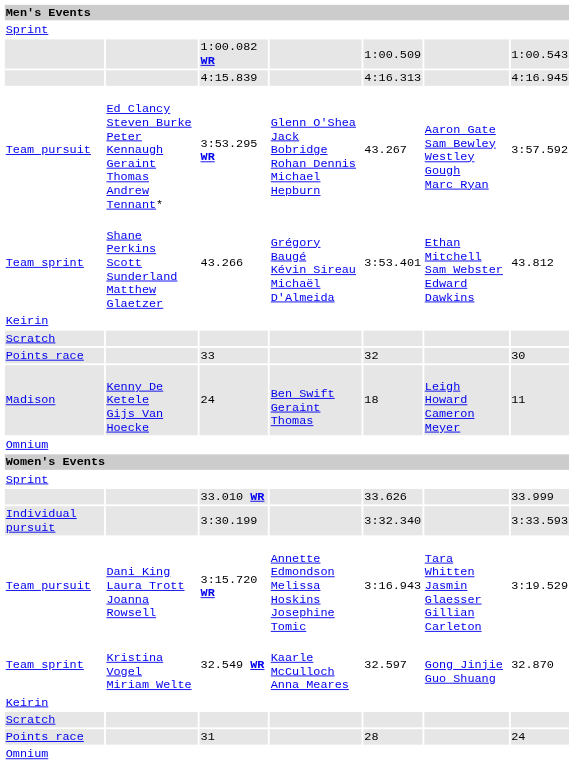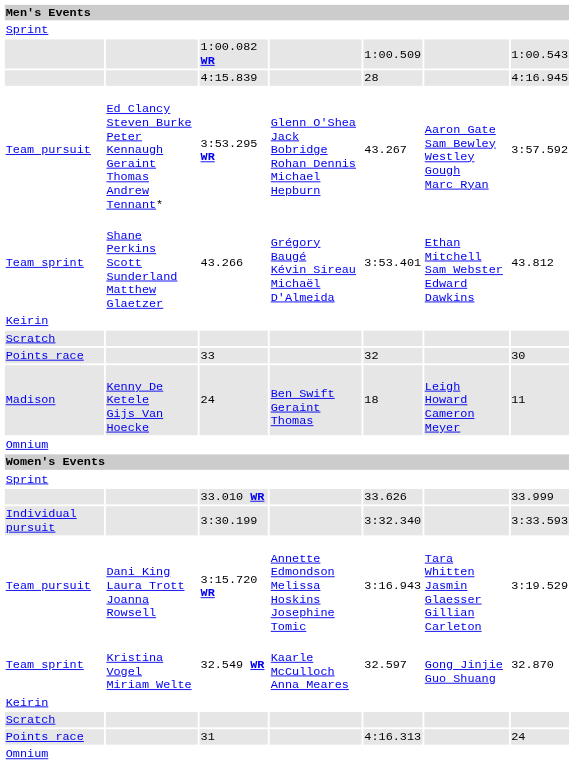4:15.839 | column 5: 4:16.313 -> 28
31 | column 5: 28 -> 4:16.313
